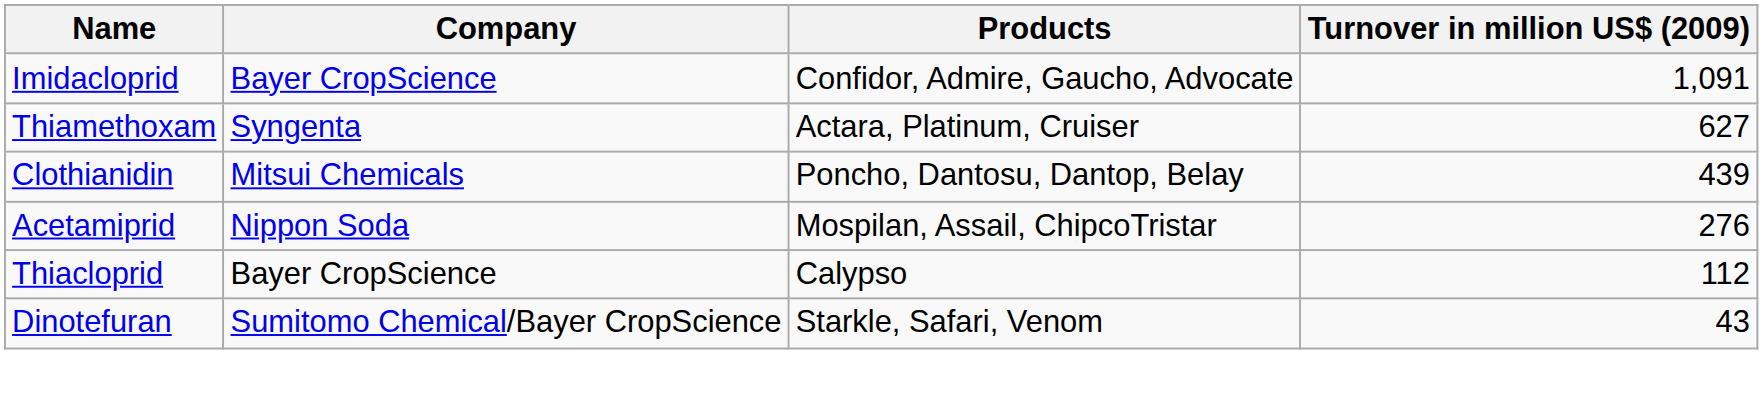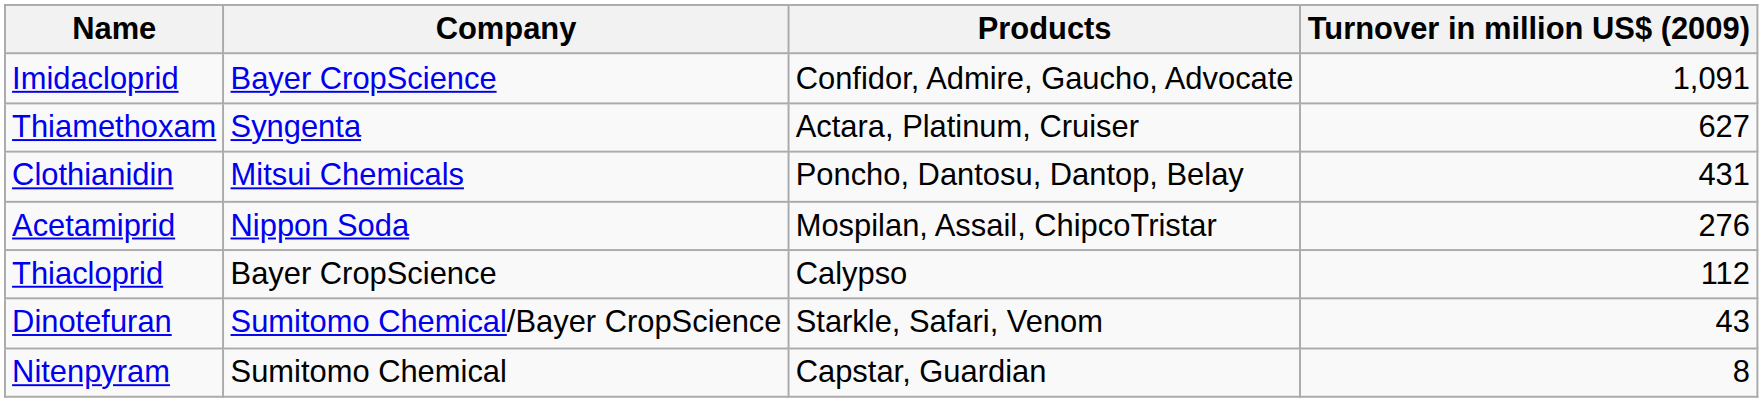Clothianidin | Turnover in million US$ (2009): 439 -> 431
+ row: Nitenpyram | Sumitomo Chemical | Capstar, Guardian | 8
